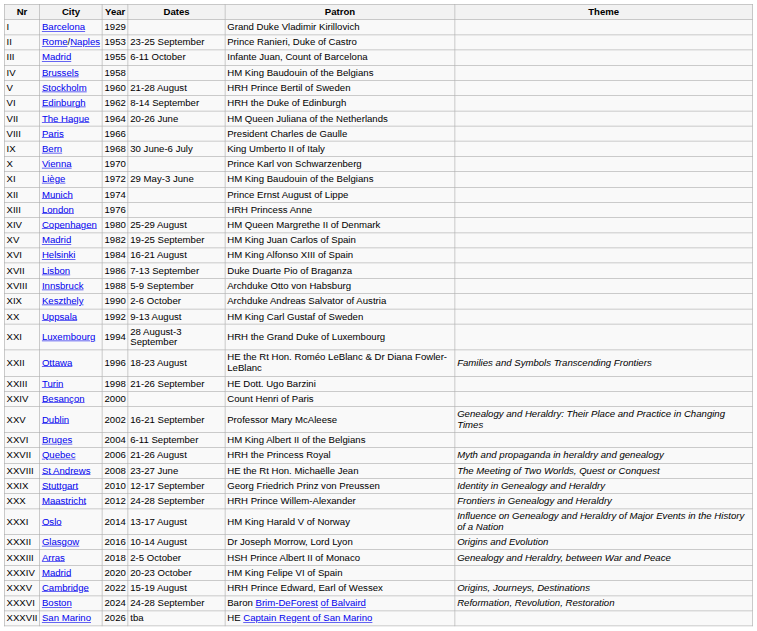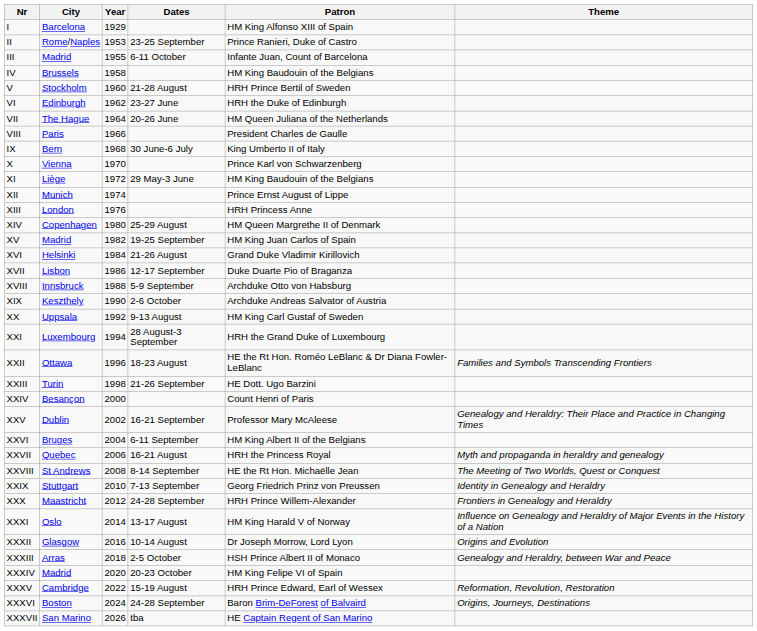I | Patron: Grand Duke Vladimir Kirillovich -> HM King Alfonso XIII of Spain
VI | Dates: 8-14 September -> 23-27 June
XVI | Dates: 16-21 August -> 21-26 August
XVI | Patron: HM King Alfonso XIII of Spain -> Grand Duke Vladimir Kirillovich
XVII | Dates: 7-13 September -> 12-17 September
XXVII | Dates: 21-26 August -> 16-21 August
XXVIII | Dates: 23-27 June -> 8-14 September
XXIX | Dates: 12-17 September -> 7-13 September
XXXV | Theme: Origins, Journeys, Destinations -> Reformation, Revolution, Restoration
XXXVI | Theme: Reformation, Revolution, Restoration -> Origins, Journeys, Destinations
